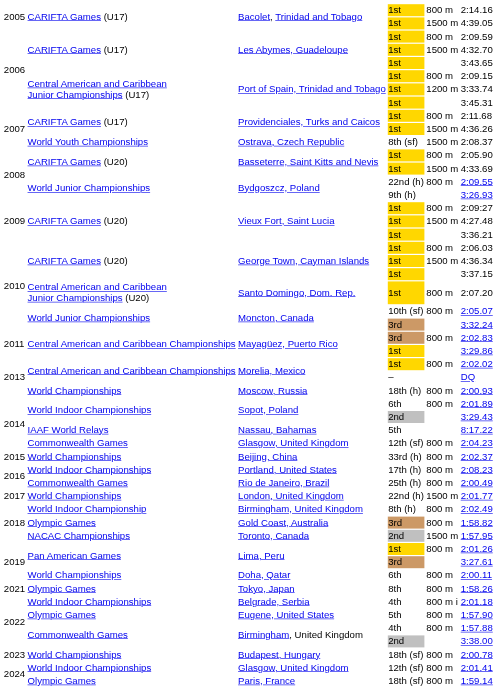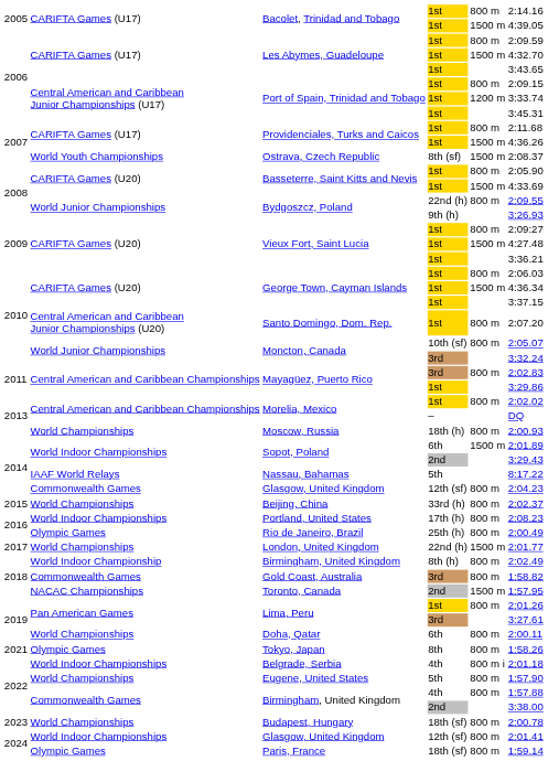Sopot, Poland / 6th | column 5: 800 m -> 1500 m
Rio de Janeiro, Brazil | column 2: Commonwealth Games -> Olympic Games
Gold Coast, Australia | column 2: Olympic Games -> Commonwealth Games
Eugene, United States | column 2: Olympic Games -> World Championships
